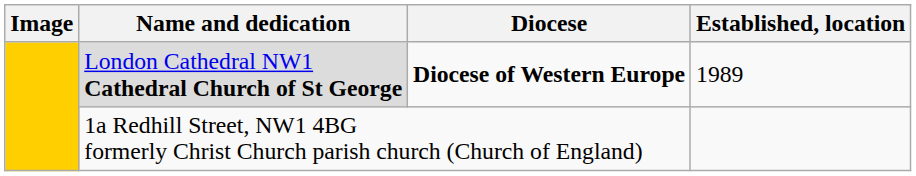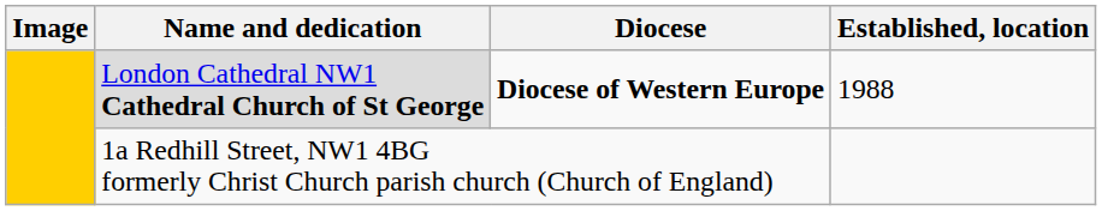London Cathedral NW1 Cathedral Church of St George | Established, location: 1989 -> 1988
